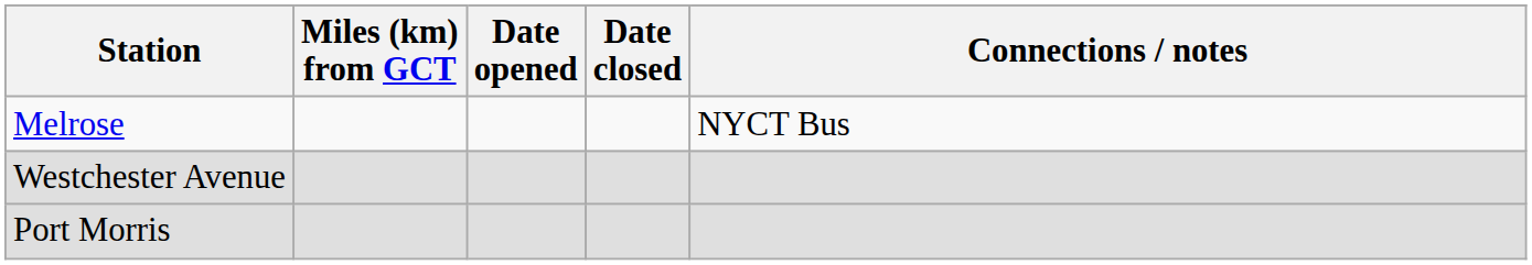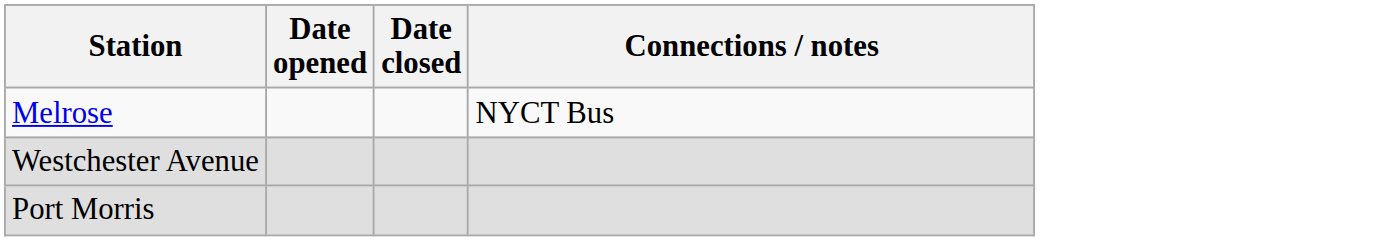- column: Miles (km) from GCT
